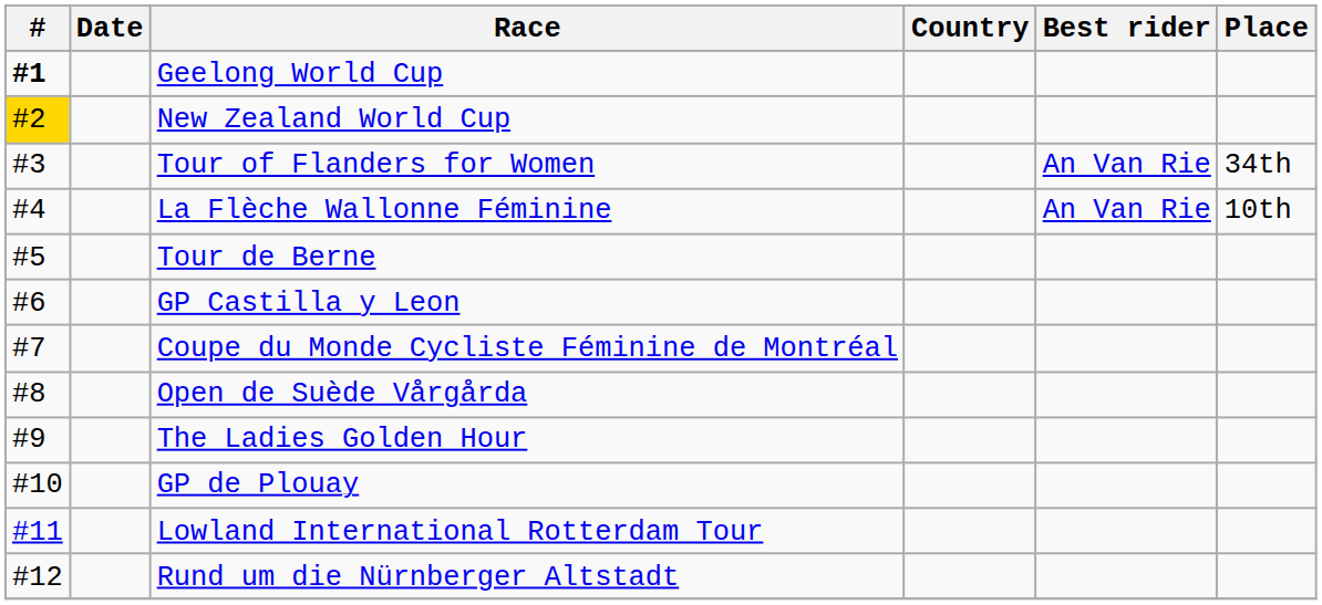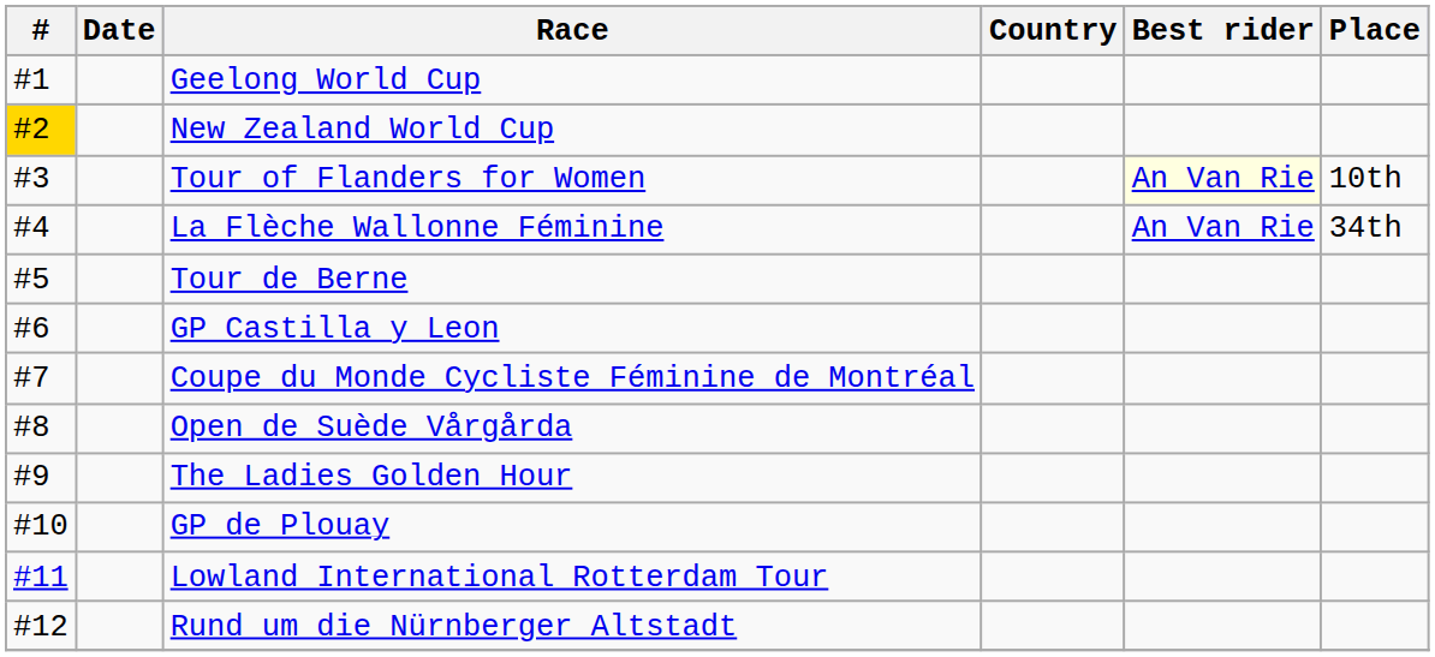Geelong World Cup | #: bold -> normal
Tour of Flanders for Women | Best rider: no background -> lightyellow background
Tour of Flanders for Women | Place: 34th -> 10th
La Flèche Wallonne Féminine | Place: 10th -> 34th
